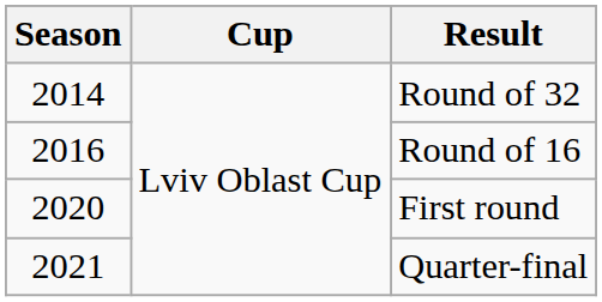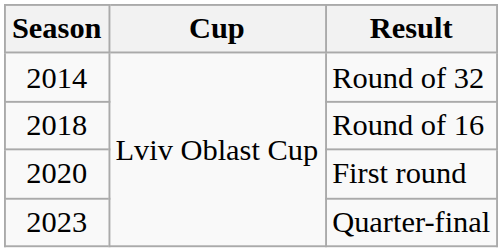Round of 16 | Season: 2016 -> 2018
Quarter-final | Season: 2021 -> 2023
